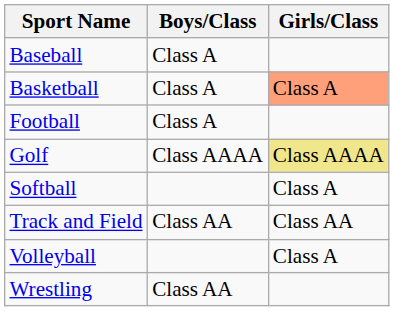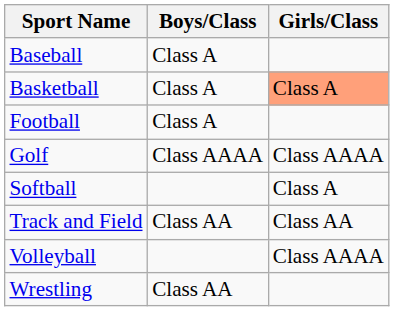Golf | Girls/Class: khaki background -> no background
Volleyball | Girls/Class: Class A -> Class AAAA
